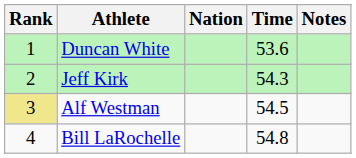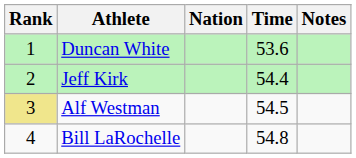Jeff Kirk | Time: 54.3 -> 54.4
